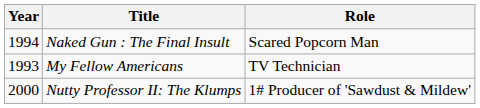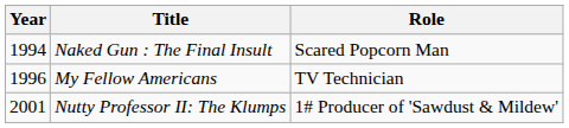My Fellow Americans | Year: 1993 -> 1996
Nutty Professor II: The Klumps | Year: 2000 -> 2001
